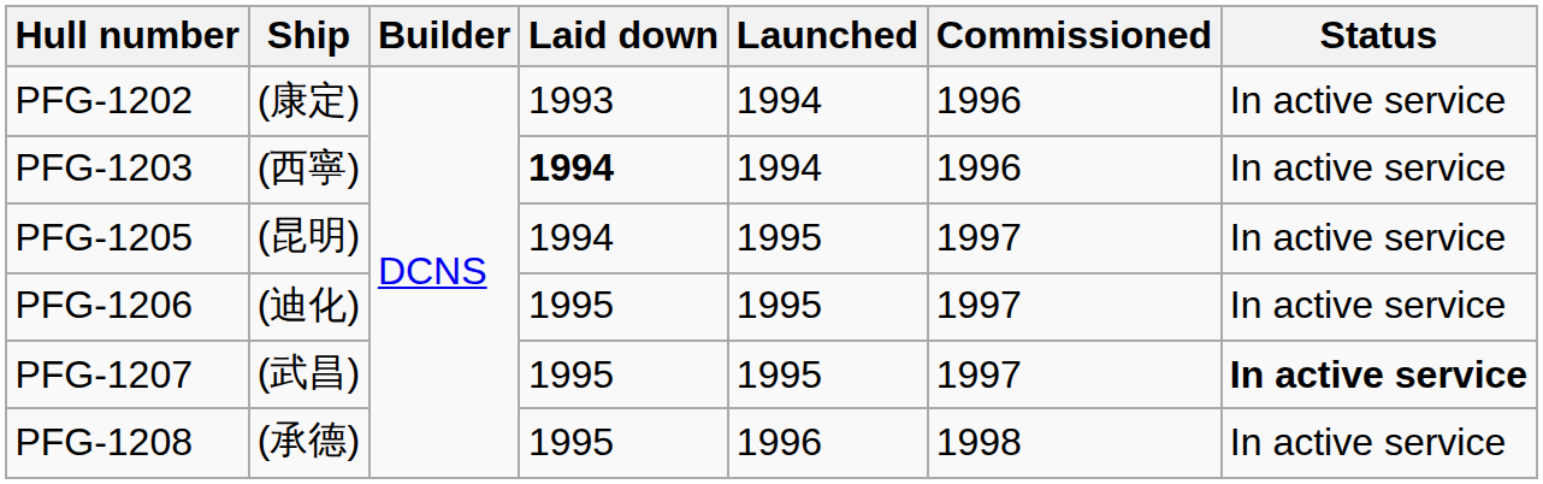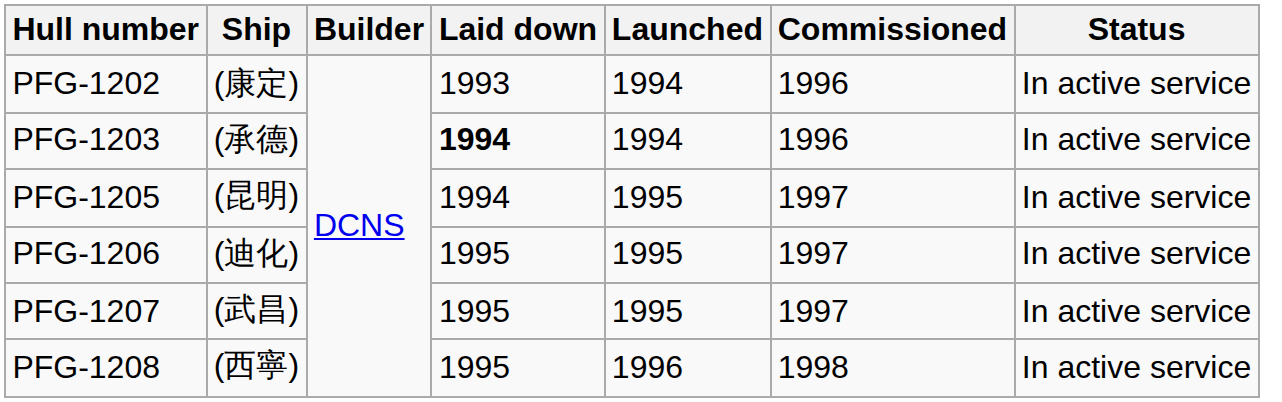PFG-1203 | Ship: (西寧) -> (承德)
PFG-1207 | Status: bold -> normal
PFG-1208 | Ship: (承德) -> (西寧)
